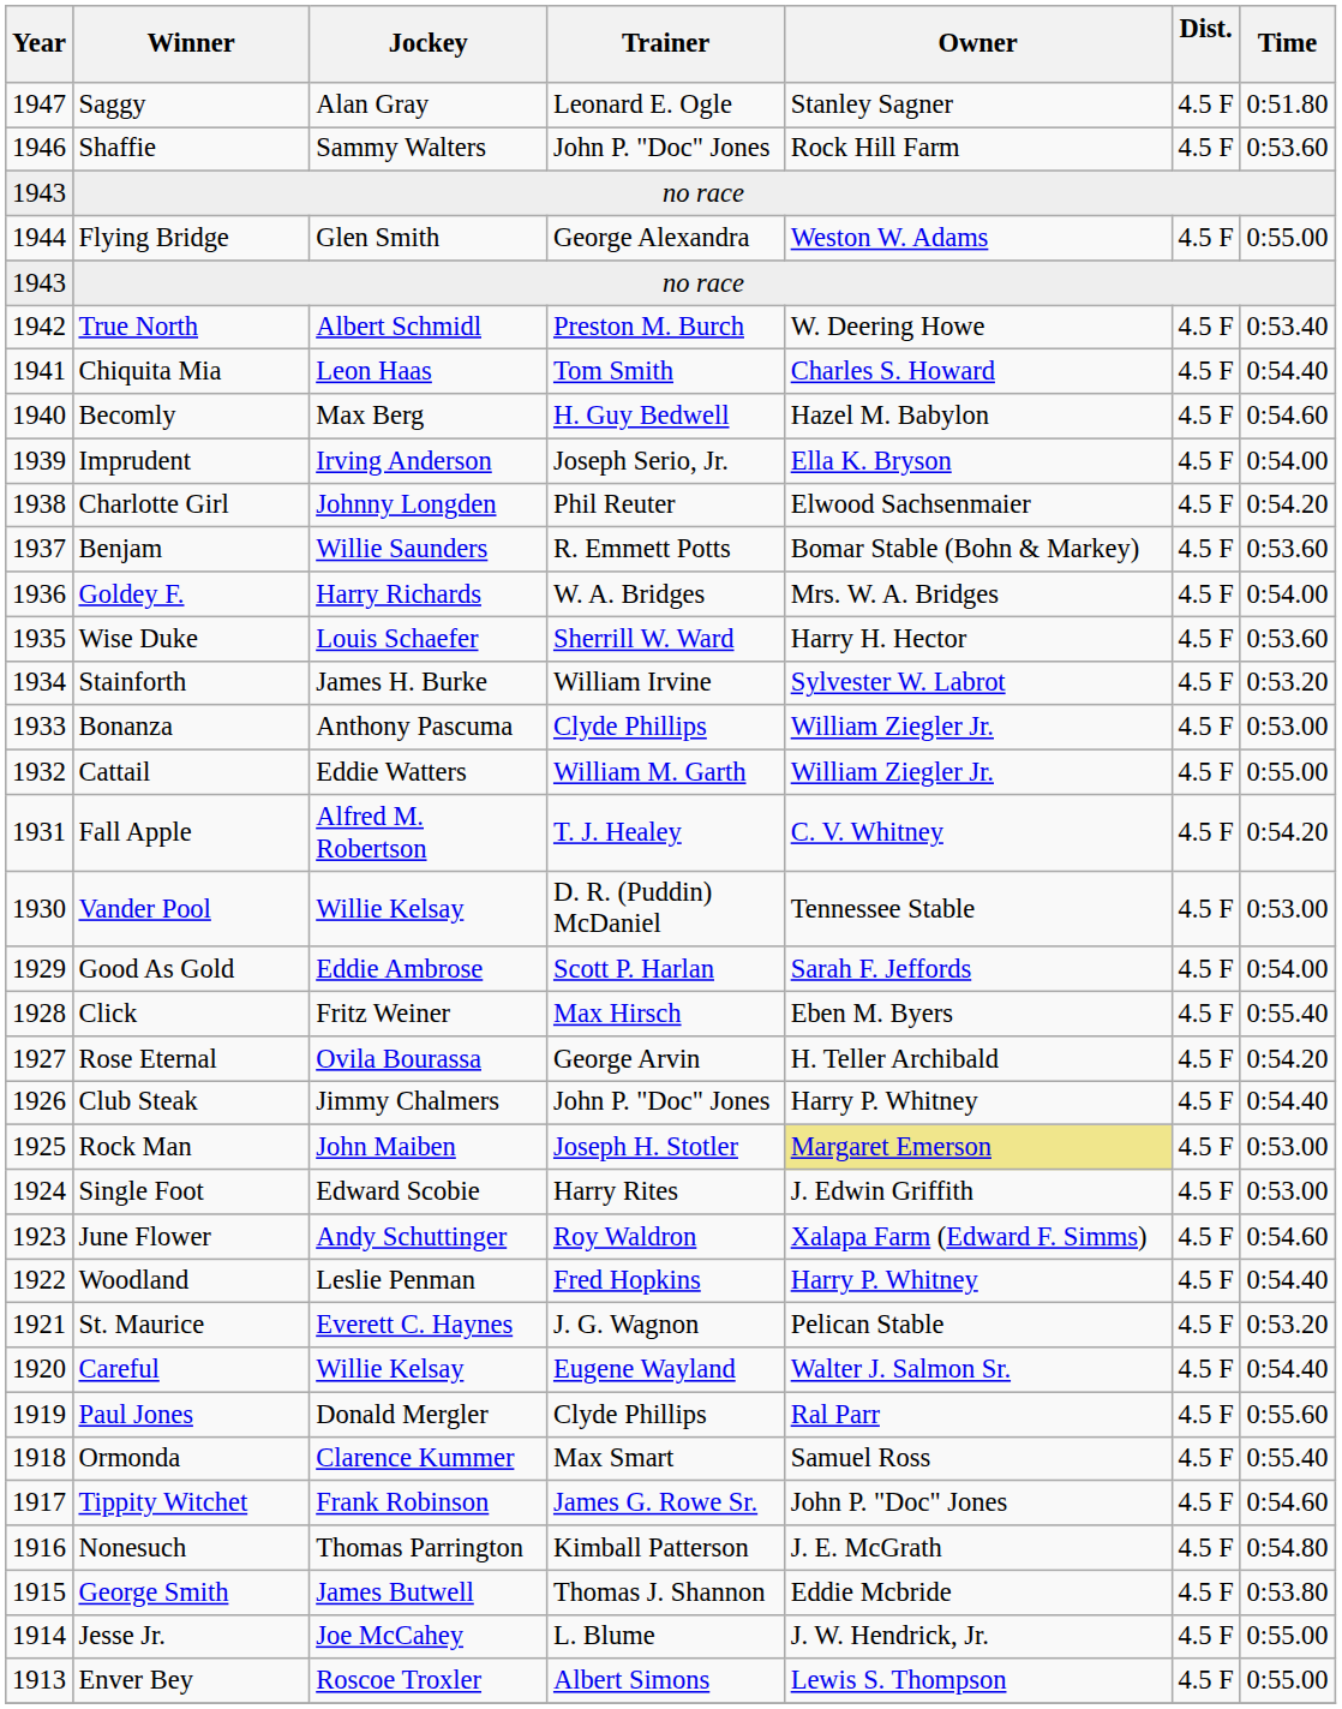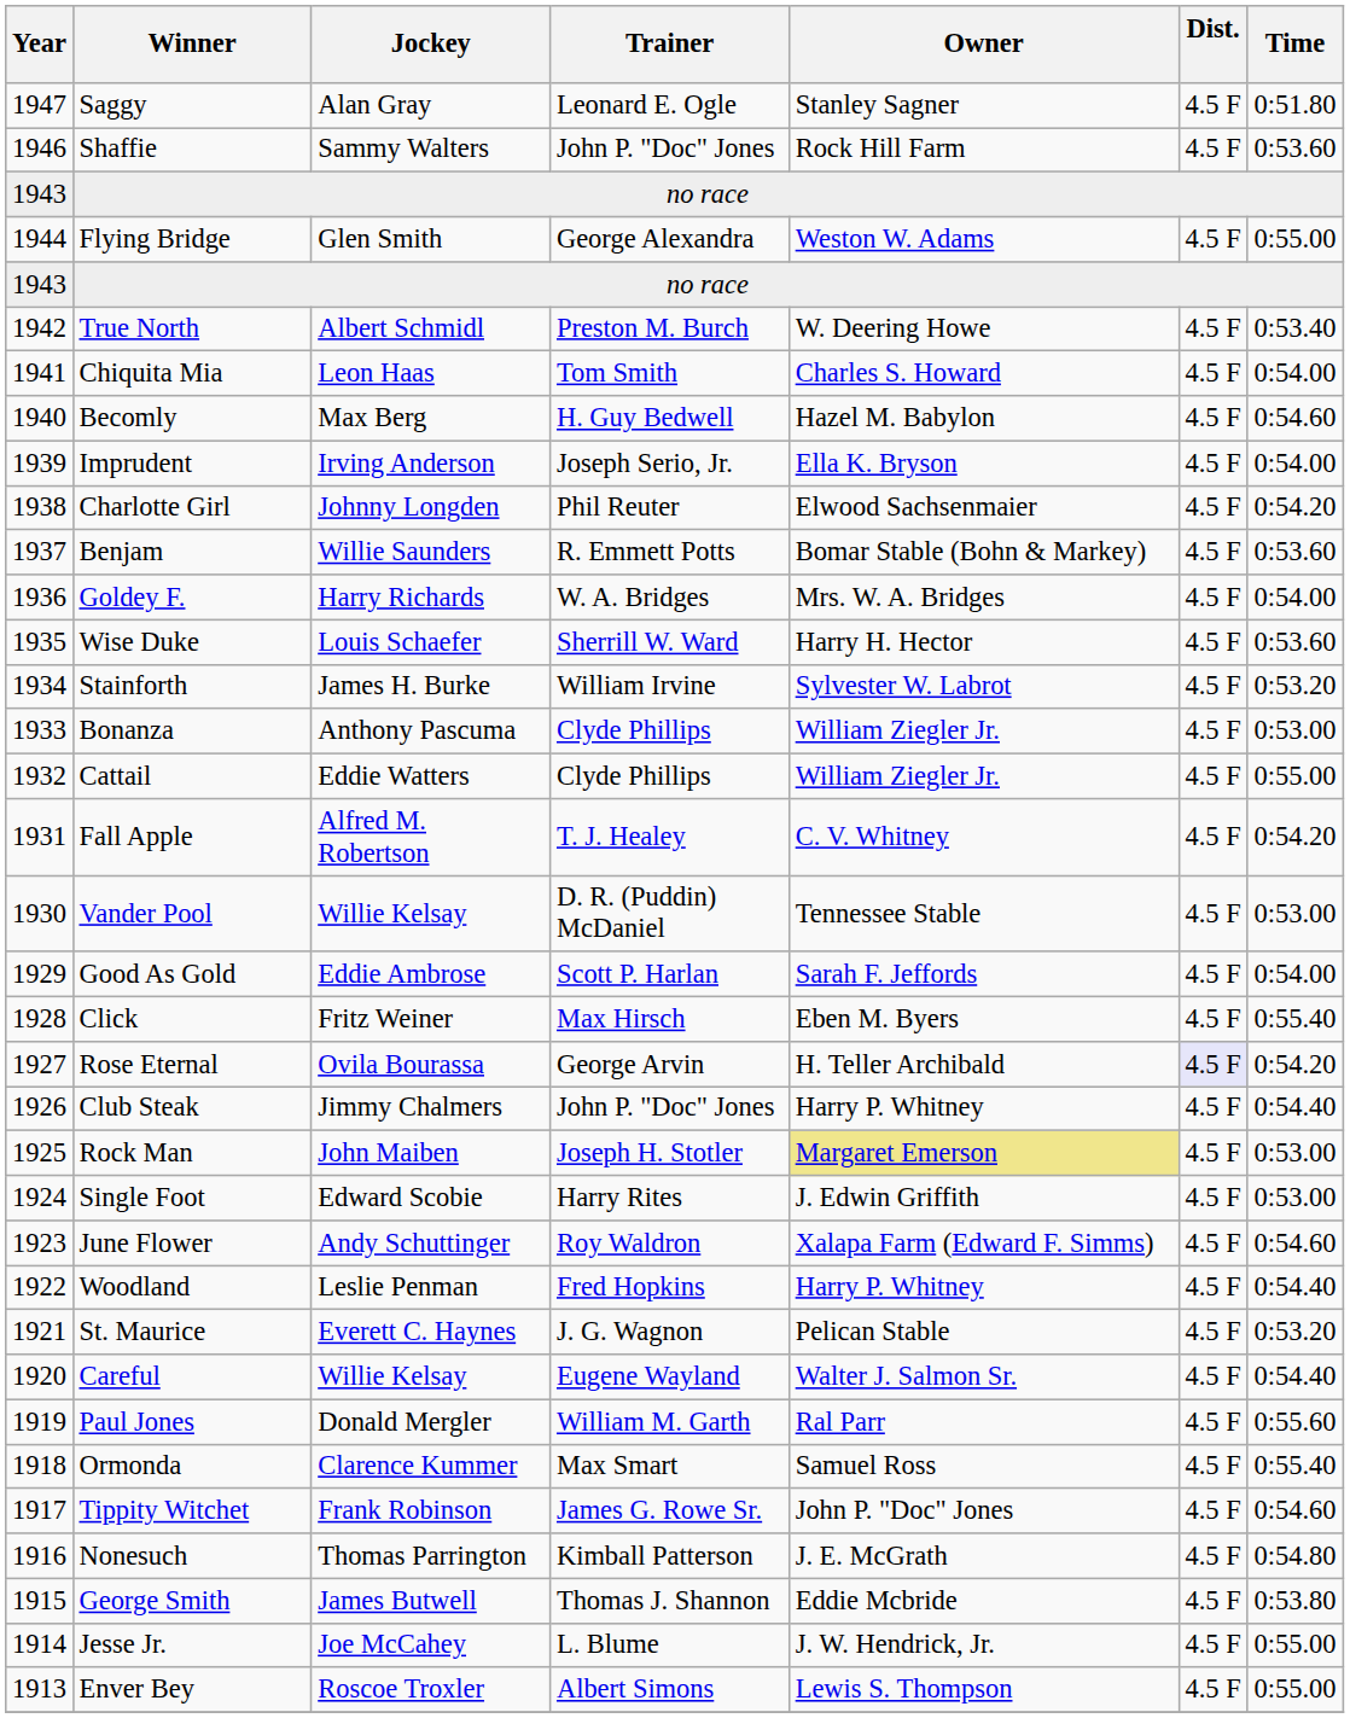Chiquita Mia | Time: 0:54.40 -> 0:54.00
Cattail | Trainer: William M. Garth -> Clyde Phillips
Rose Eternal | Dist.: no background -> lavender background
Paul Jones | Trainer: Clyde Phillips -> William M. Garth
